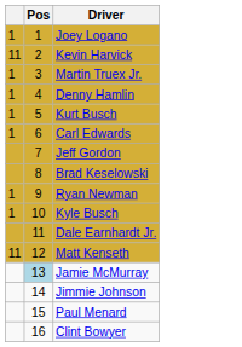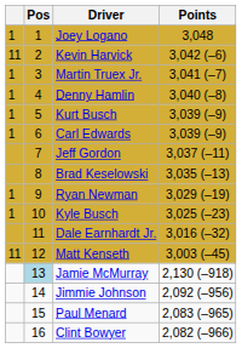+ column: Points | 3,048 | 3,042 (–6) | 3,041 (–7) | 3,040 (–8) | 3,039 (–9) | 3,039 (–9) | 3,037 (–11) | 3,035 (–13) | 3,029 (–19) | 3,025 (–23) | 3,016 (–32) | 3,003 (–45) | 2,130 (–918) | 2,092 (–956) | 2,083 (–965) | 2,082 (–966)
